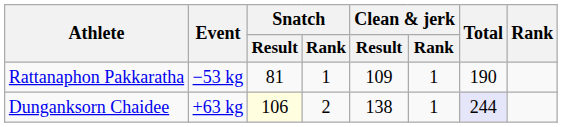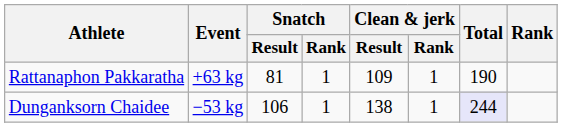Rattanaphon Pakkaratha | Event: −53 kg -> +63 kg
Dunganksorn Chaidee | Event: +63 kg -> −53 kg
Dunganksorn Chaidee | Snatch / Result: lightyellow background -> no background
Dunganksorn Chaidee | Snatch / Rank: 2 -> 1
